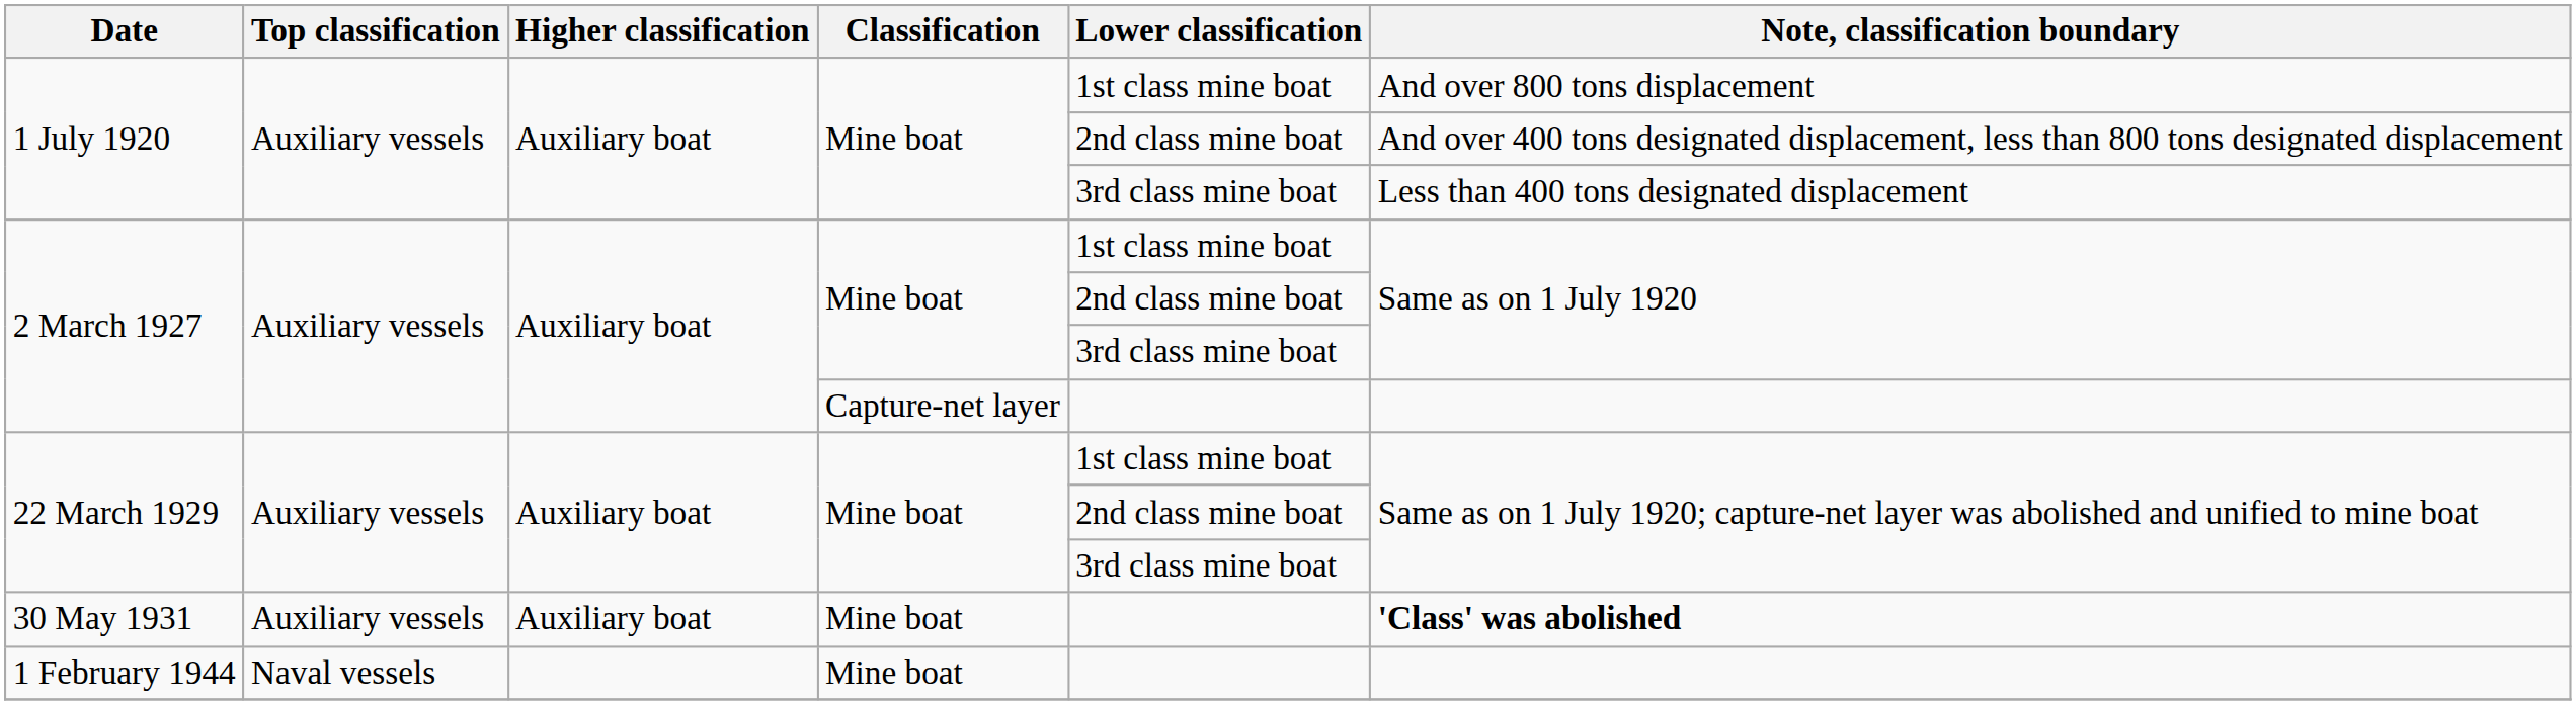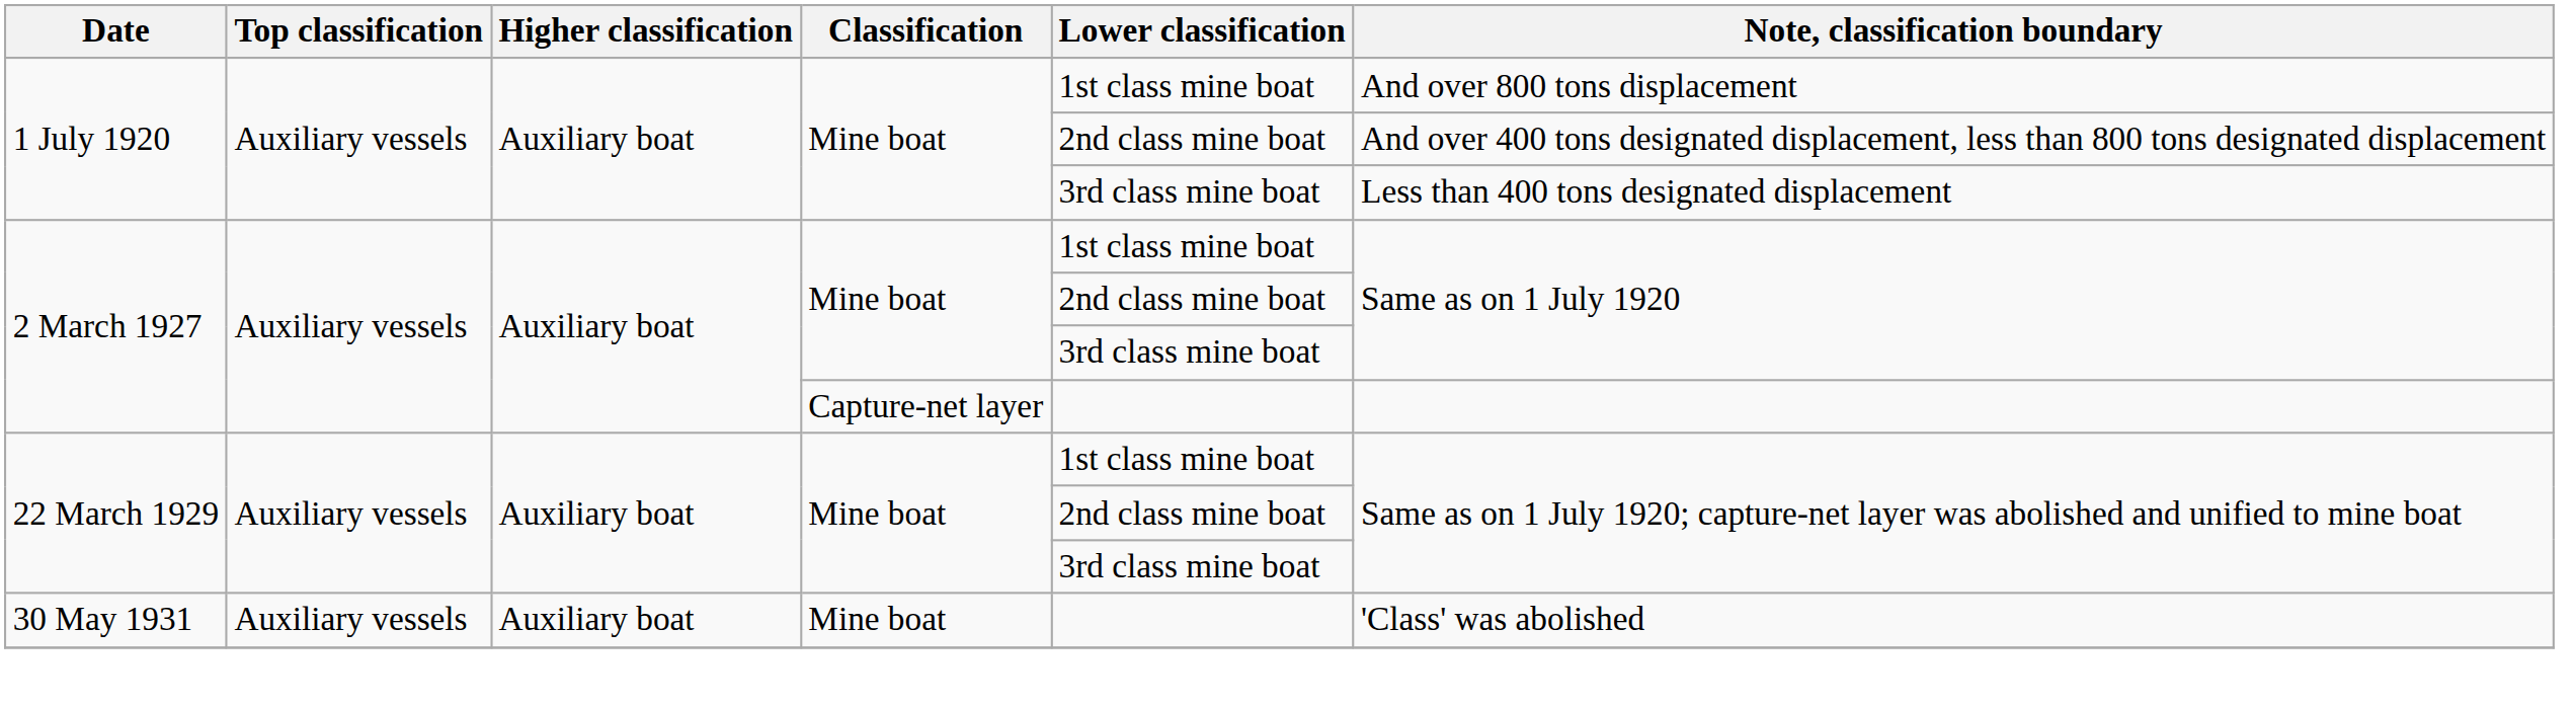30 May 1931 | Note, classification boundary: bold -> normal
- row: 1 February 1944 | Naval vessels | Mine boat
